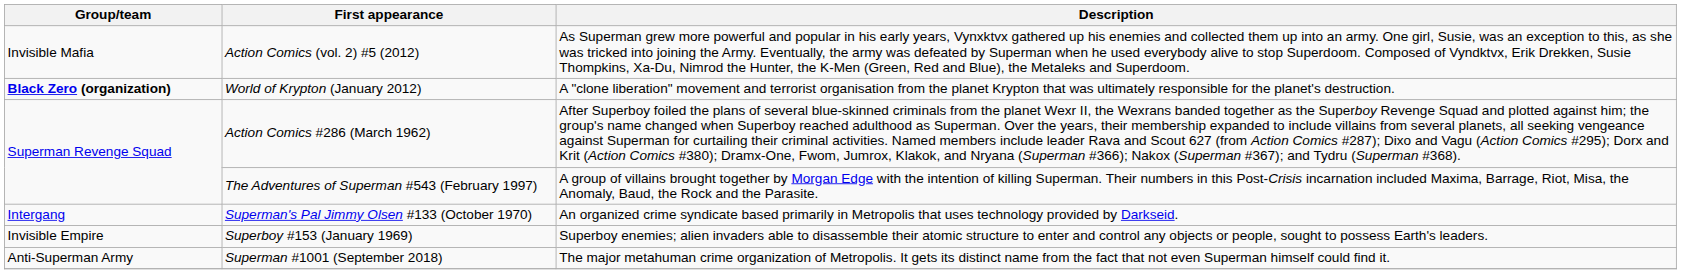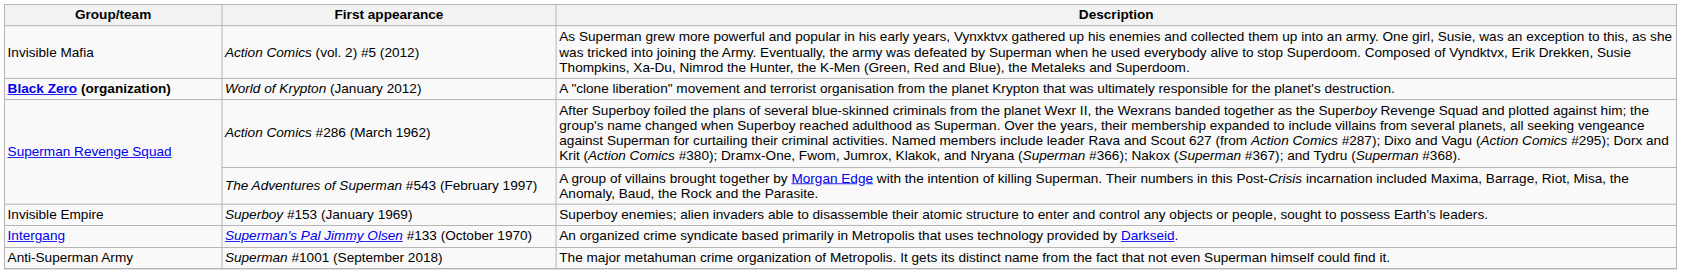rows swapped: Superman's Pal Jimmy Olsen #133 (October 1970) <-> Superboy #153 (January 1969)
